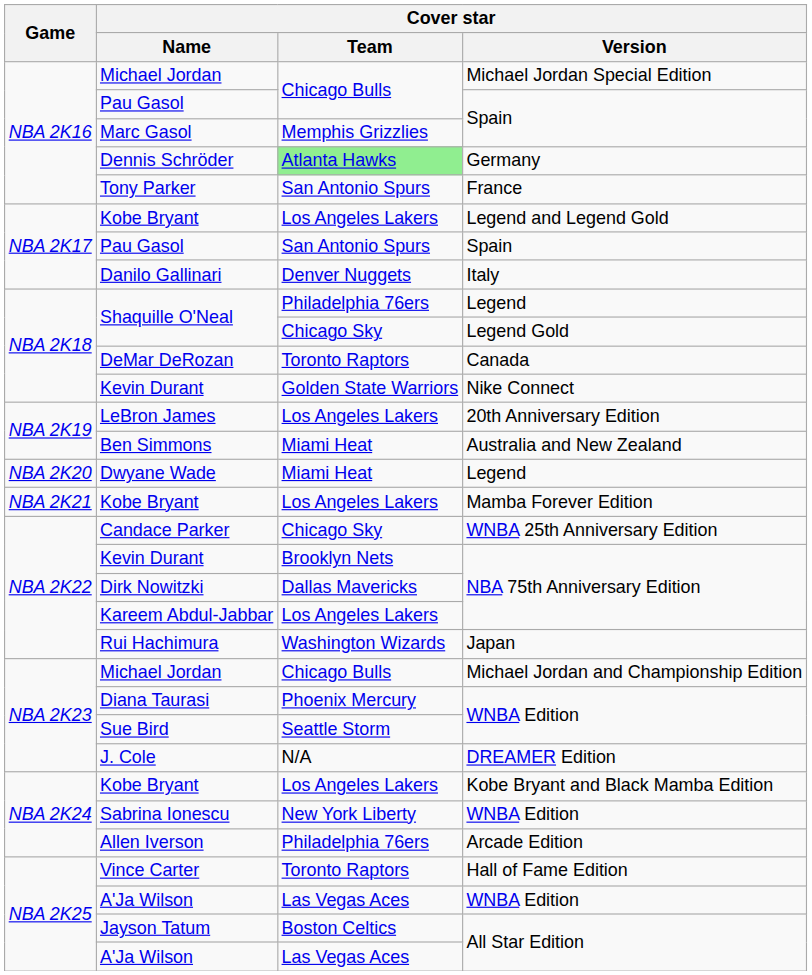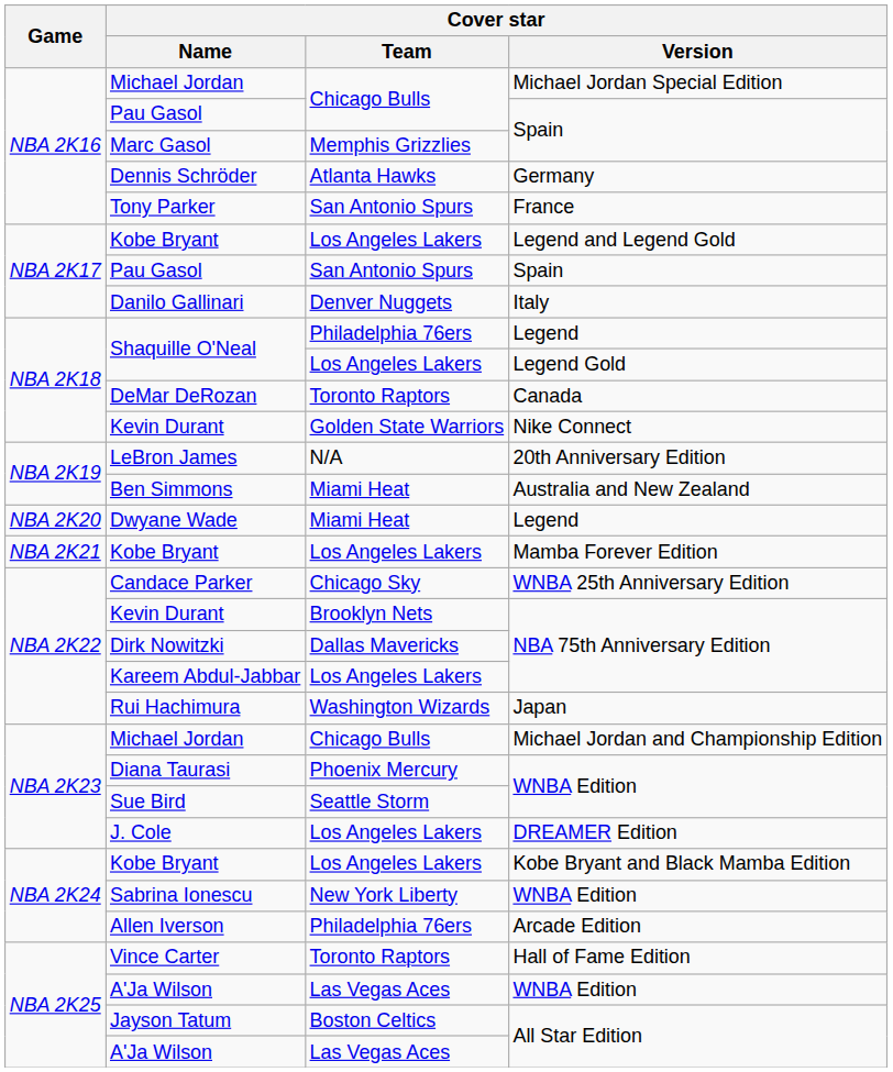Dennis Schröder | Cover star / Team: lightgreen background -> no background
Shaquille O'Neal / Legend Gold | Cover star / Team: Chicago Sky -> Los Angeles Lakers
LeBron James | Cover star / Team: Los Angeles Lakers -> N/A
J. Cole | Cover star / Team: N/A -> Los Angeles Lakers
